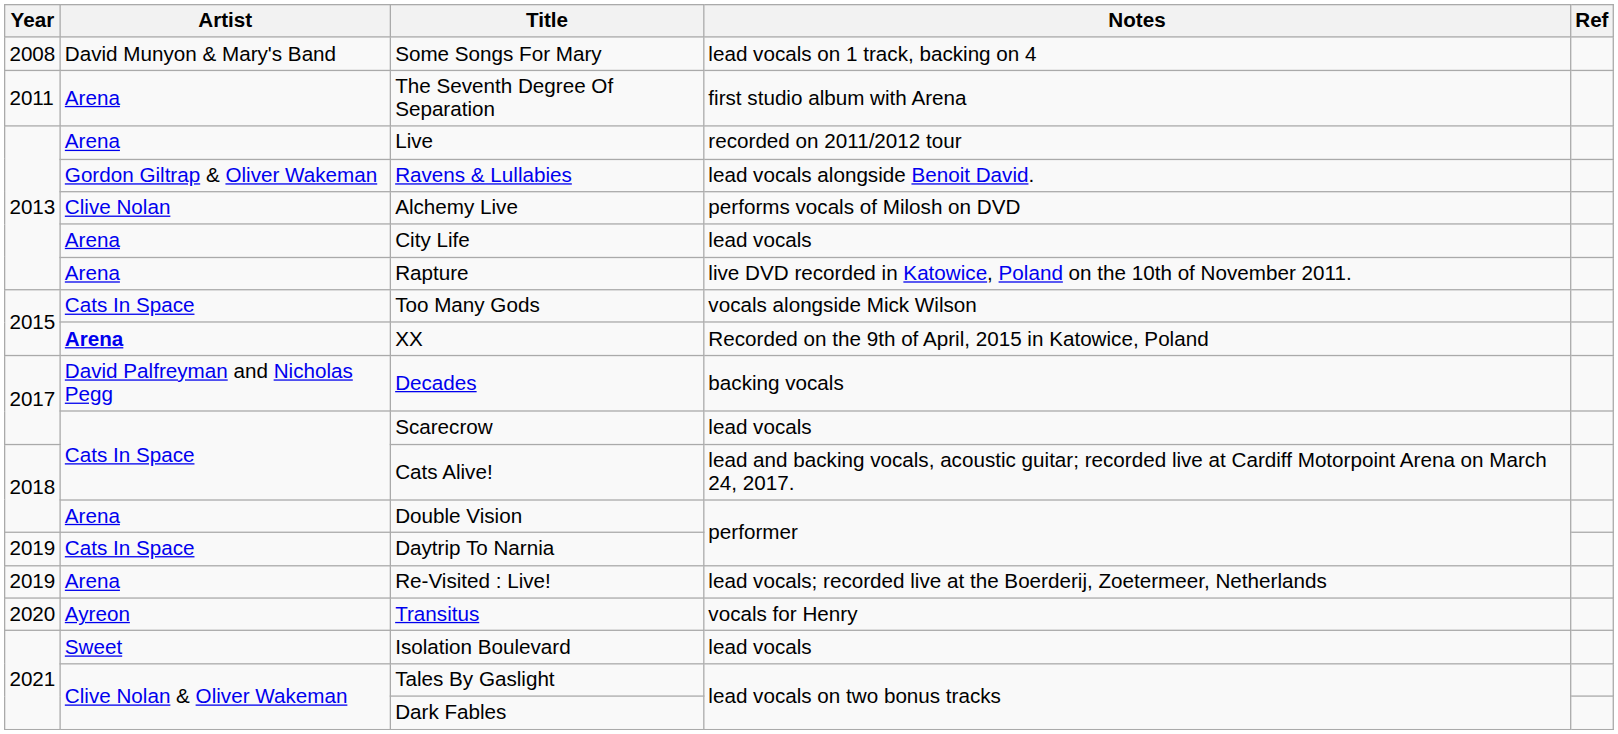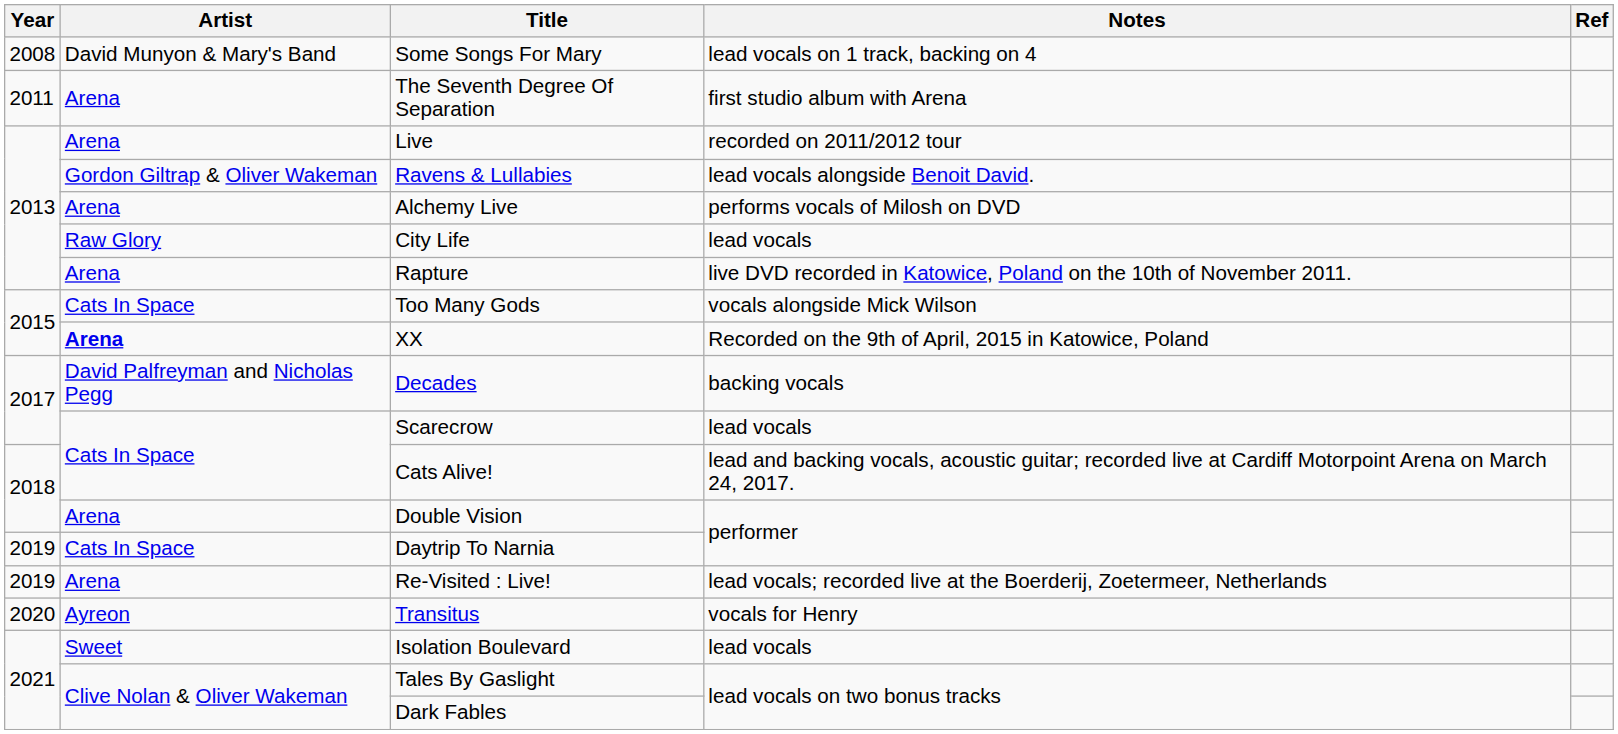Alchemy Live | Artist: Clive Nolan -> Arena
City Life | Artist: Arena -> Raw Glory
